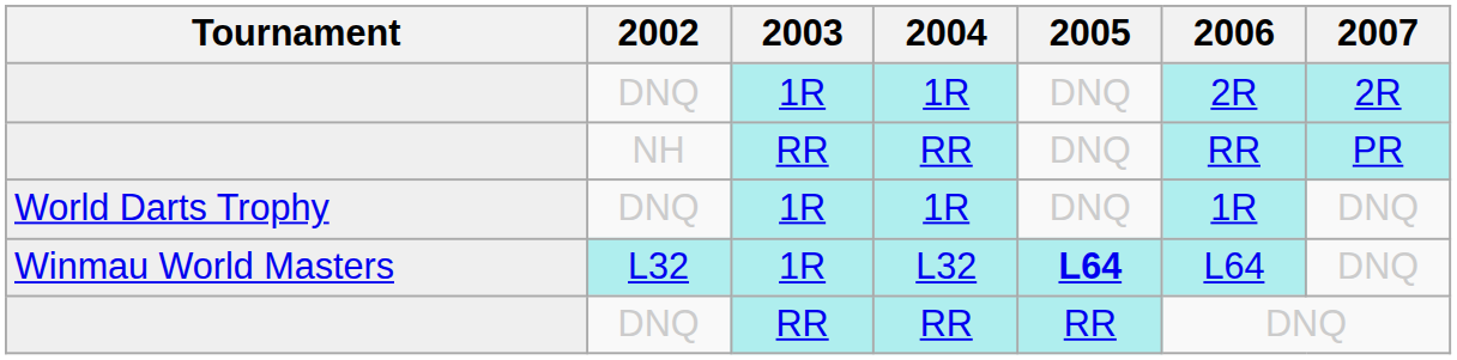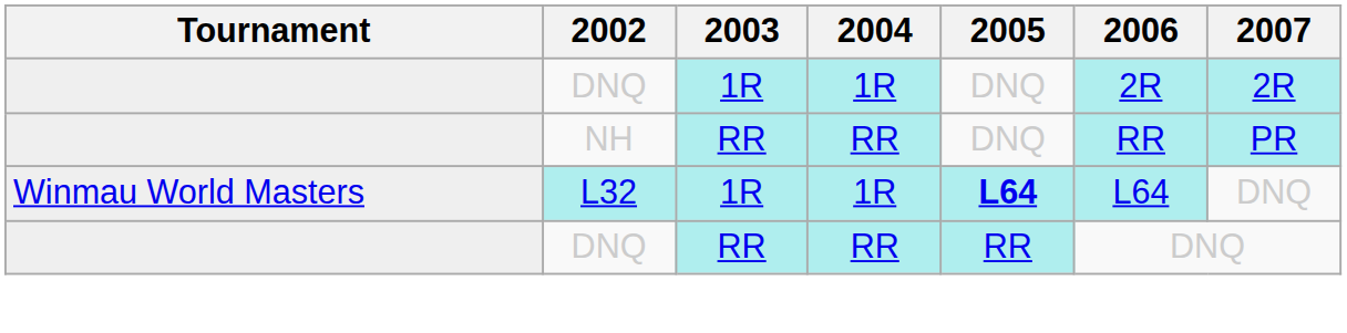- row: World Darts Trophy | DNQ | 1R | 1R | DNQ | 1R | DNQ
Winmau World Masters | 2004: L32 -> 1R
